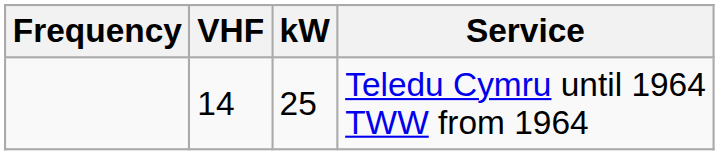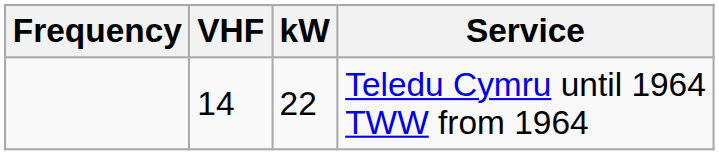Teledu Cymru until 1964 TWW from 1964 | kW: 25 -> 22
